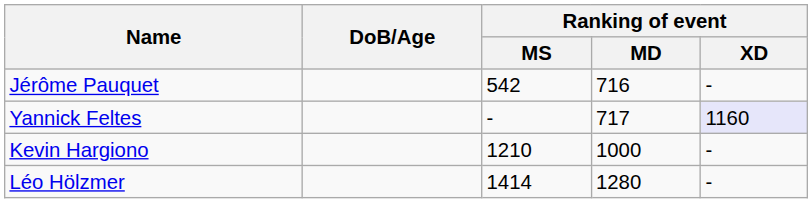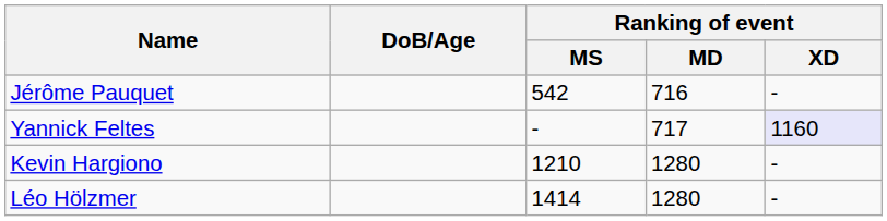Kevin Hargiono | Ranking of event / MD: 1000 -> 1280
